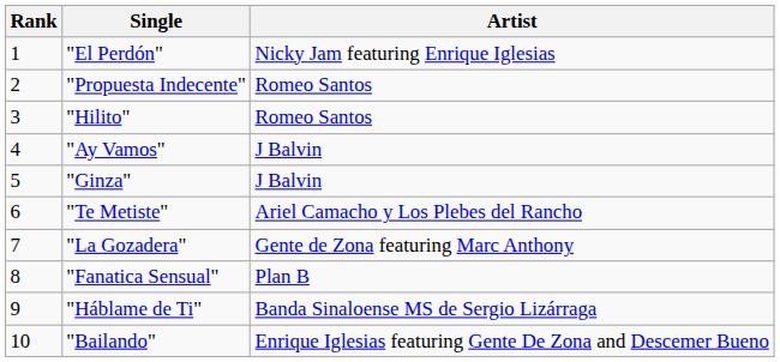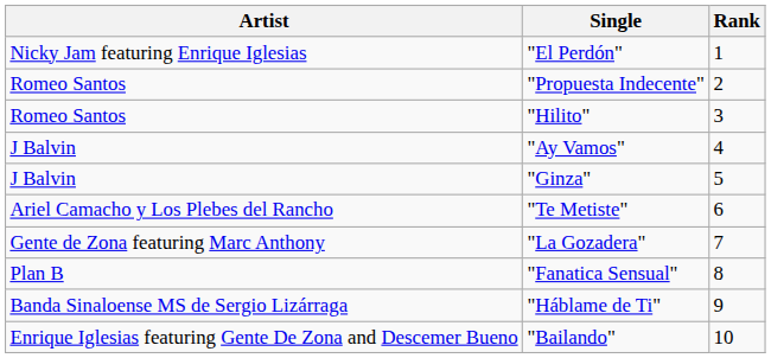columns swapped: Rank <-> Artist
